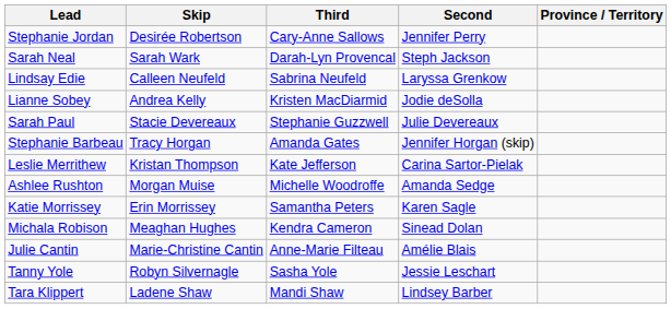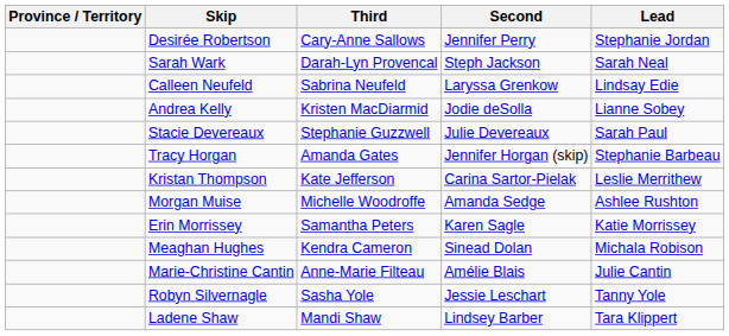columns swapped: Province / Territory <-> Lead
